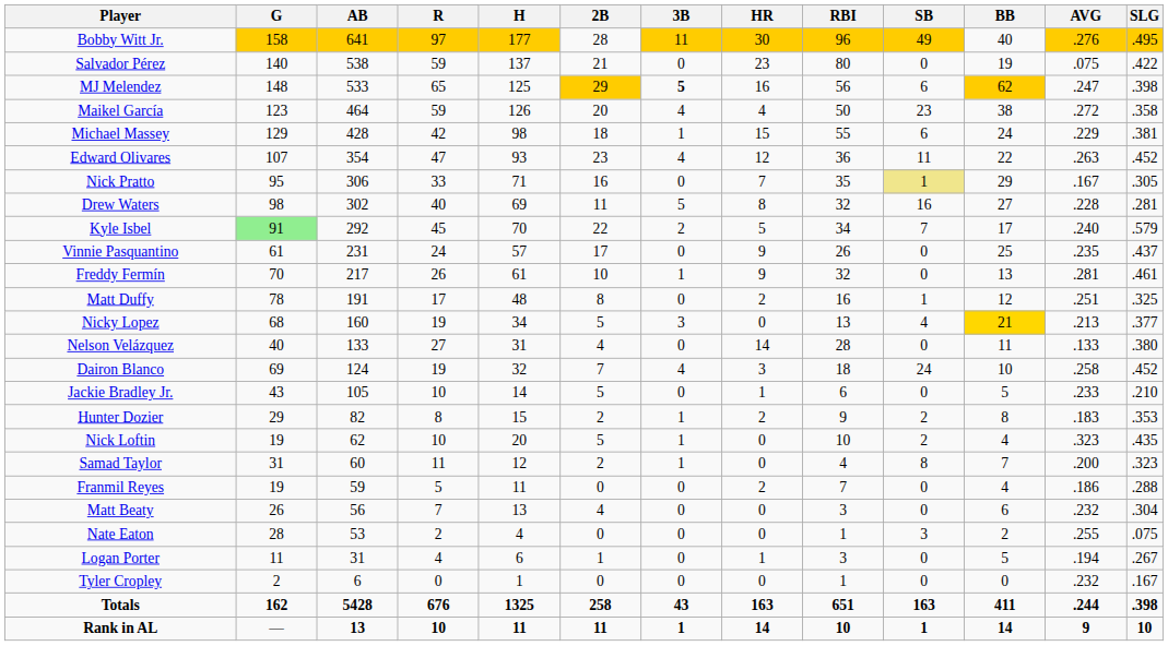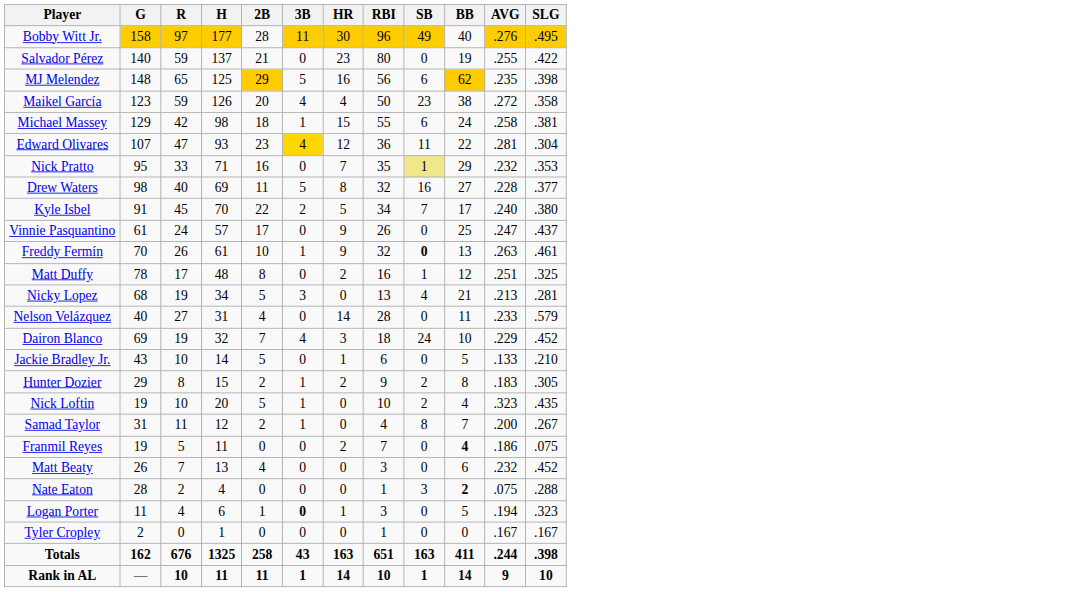- column: AB | 641 | 538 | 533 | 464 | 428 | 354 | 306 | 302 | 292 | 231 | 217 | 191 | 160 | 133 | 124 | 105 | 82 | 62 | 60 | 59 | 56 | 53 | 31 | 6 | 5428 | 13
Salvador Pérez | AVG: .075 -> .255
MJ Melendez | 3B: bold -> normal
MJ Melendez | AVG: .247 -> .235
Michael Massey | AVG: .229 -> .258
Edward Olivares | 3B: no background -> gold background
Edward Olivares | AVG: .263 -> .281
Edward Olivares | SLG: .452 -> .304
Nick Pratto | AVG: .167 -> .232
Nick Pratto | SLG: .305 -> .353
Drew Waters | SLG: .281 -> .377
Kyle Isbel | G: lightgreen background -> no background
Kyle Isbel | SLG: .579 -> .380
Vinnie Pasquantino | AVG: .235 -> .247
Freddy Fermín | SB: normal -> bold
Freddy Fermín | AVG: .281 -> .263
Nicky Lopez | BB: gold background -> no background
Nicky Lopez | SLG: .377 -> .281
Nelson Velázquez | AVG: .133 -> .233
Nelson Velázquez | SLG: .380 -> .579
Dairon Blanco | AVG: .258 -> .229
Jackie Bradley Jr. | AVG: .233 -> .133
Hunter Dozier | SLG: .353 -> .305
Samad Taylor | SLG: .323 -> .267
Franmil Reyes | BB: normal -> bold
Franmil Reyes | SLG: .288 -> .075
Matt Beaty | SLG: .304 -> .452
Nate Eaton | BB: normal -> bold
Nate Eaton | AVG: .255 -> .075
Nate Eaton | SLG: .075 -> .288
Logan Porter | 3B: normal -> bold
Logan Porter | SLG: .267 -> .323
Tyler Cropley | AVG: .232 -> .167
